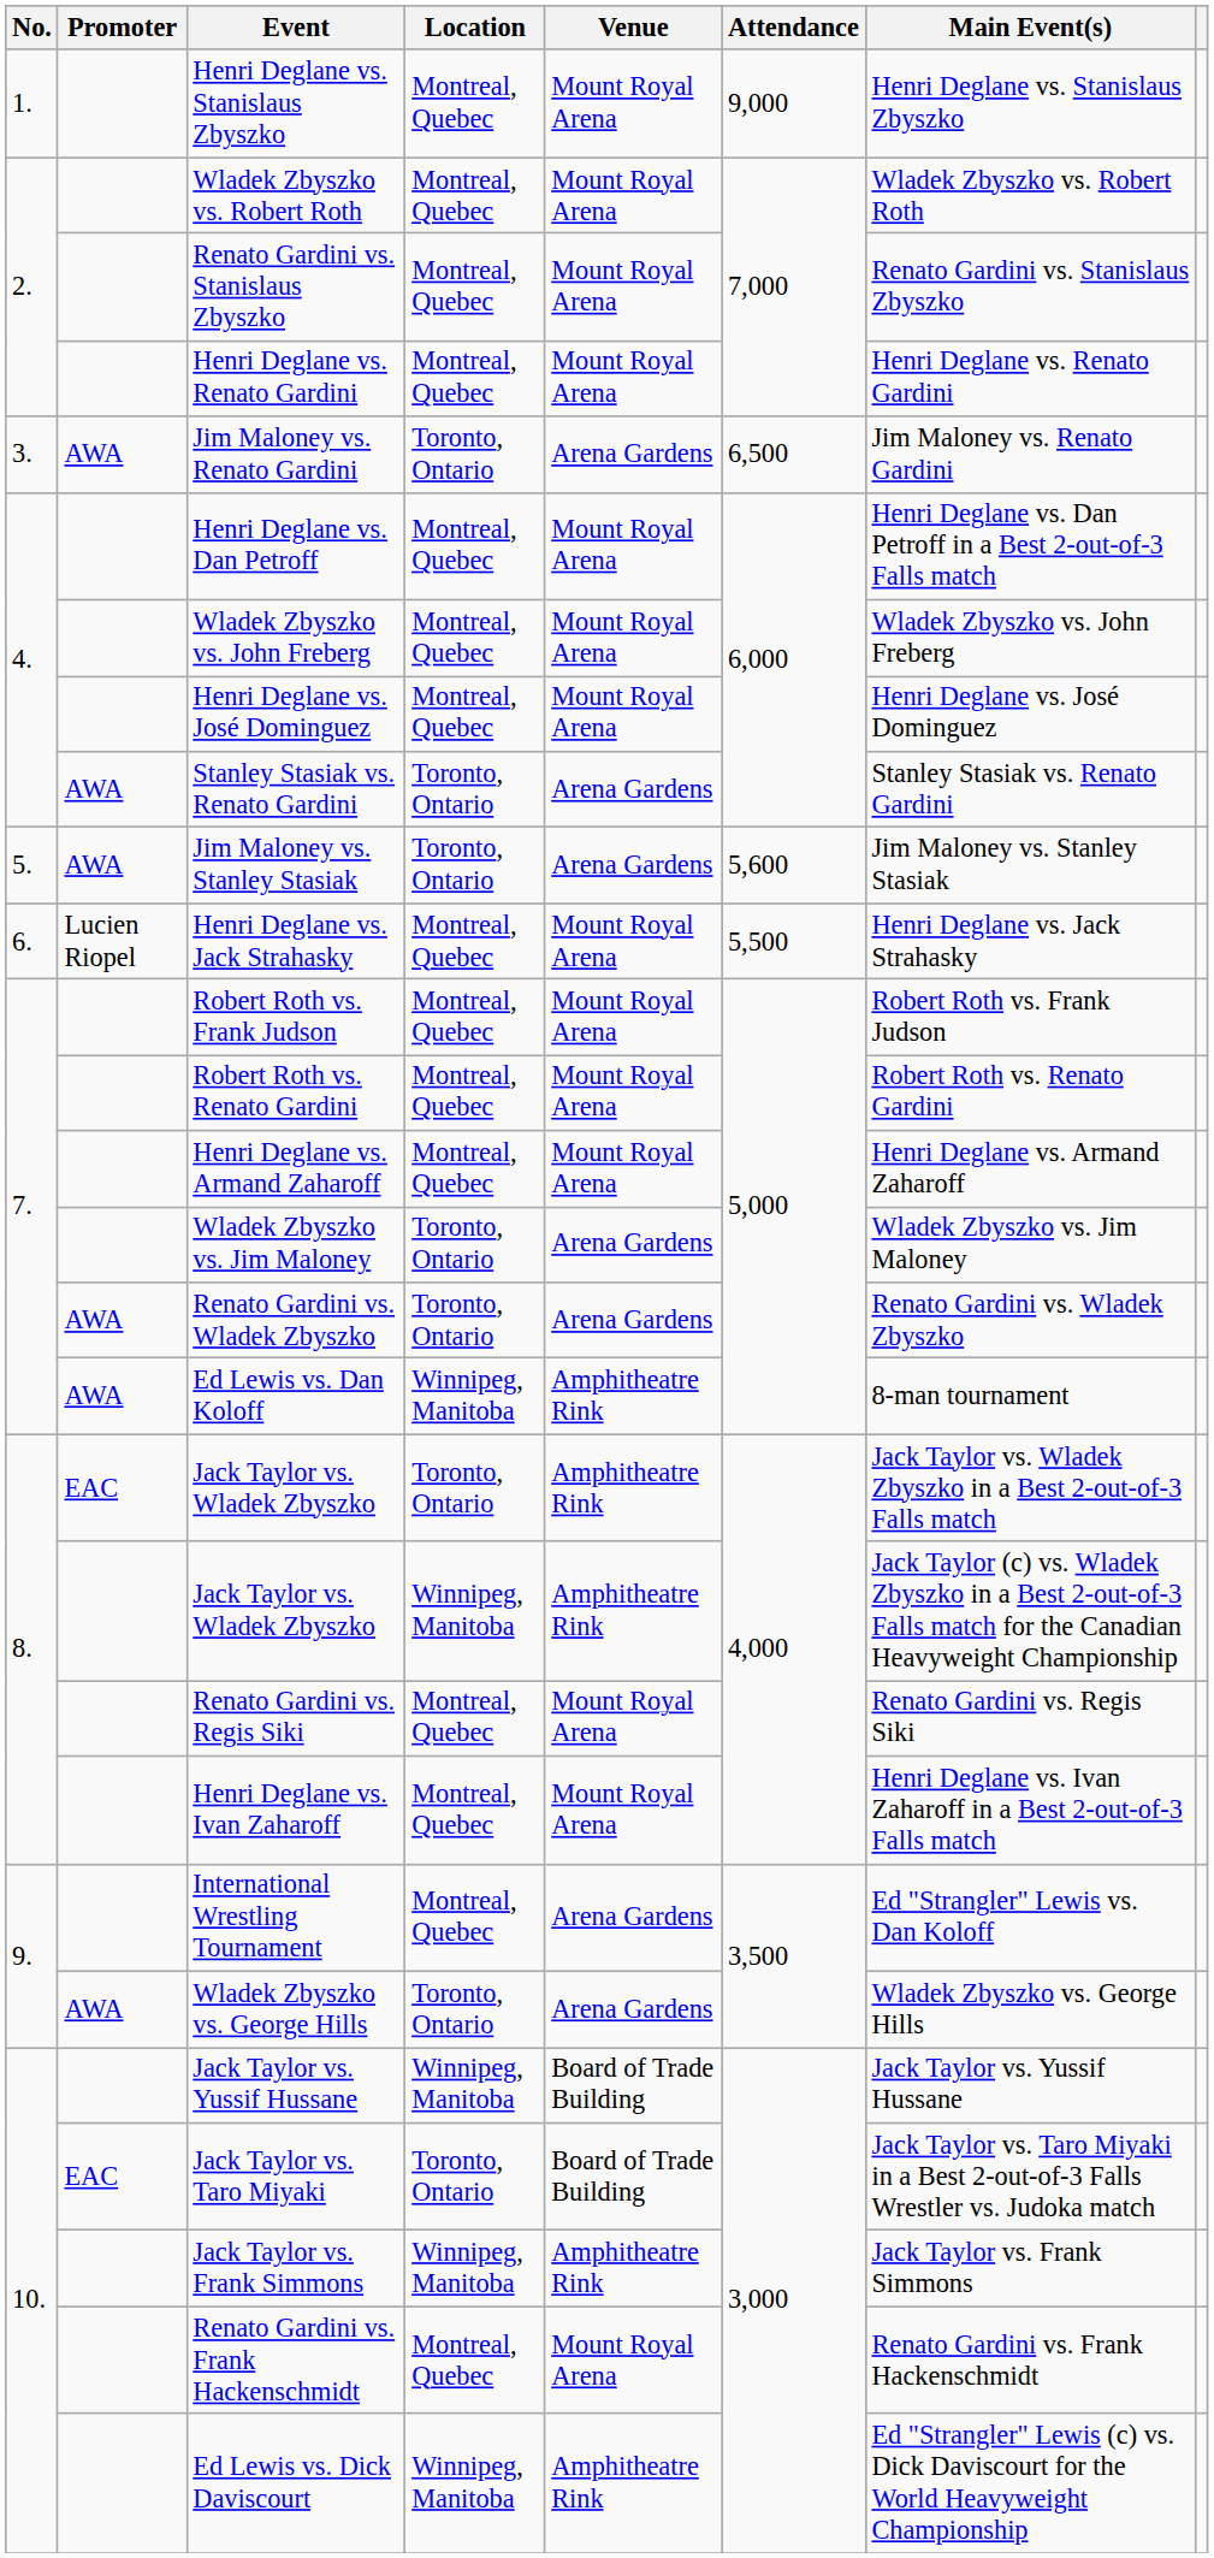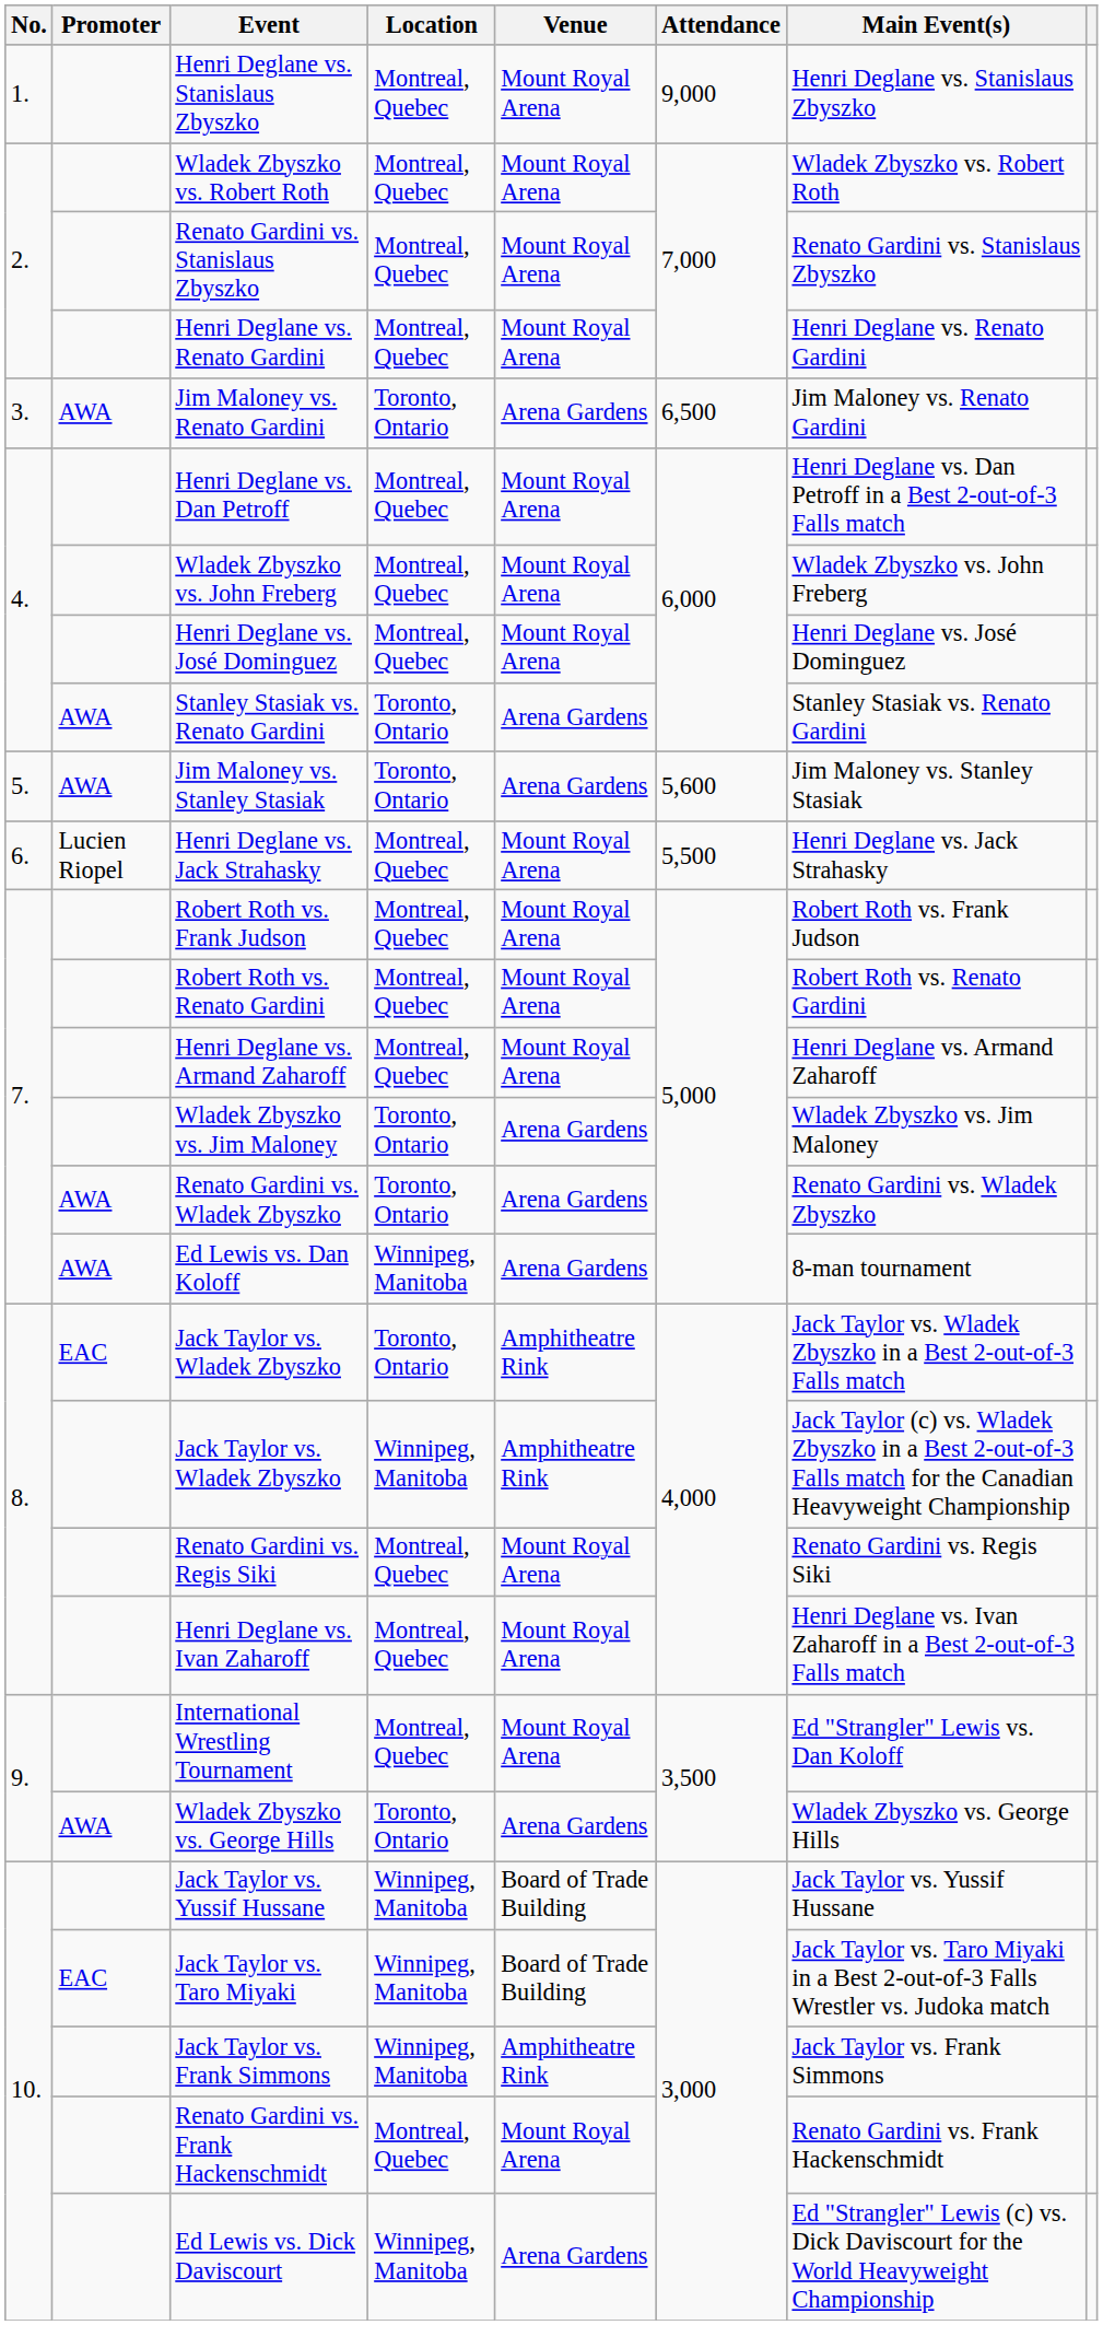Ed Lewis vs. Dan Koloff | Venue: Amphitheatre Rink -> Arena Gardens
International Wrestling Tournament | Venue: Arena Gardens -> Mount Royal Arena
Jack Taylor vs. Taro Miyaki | Location: Toronto, Ontario -> Winnipeg, Manitoba
Ed Lewis vs. Dick Daviscourt | Venue: Amphitheatre Rink -> Arena Gardens
